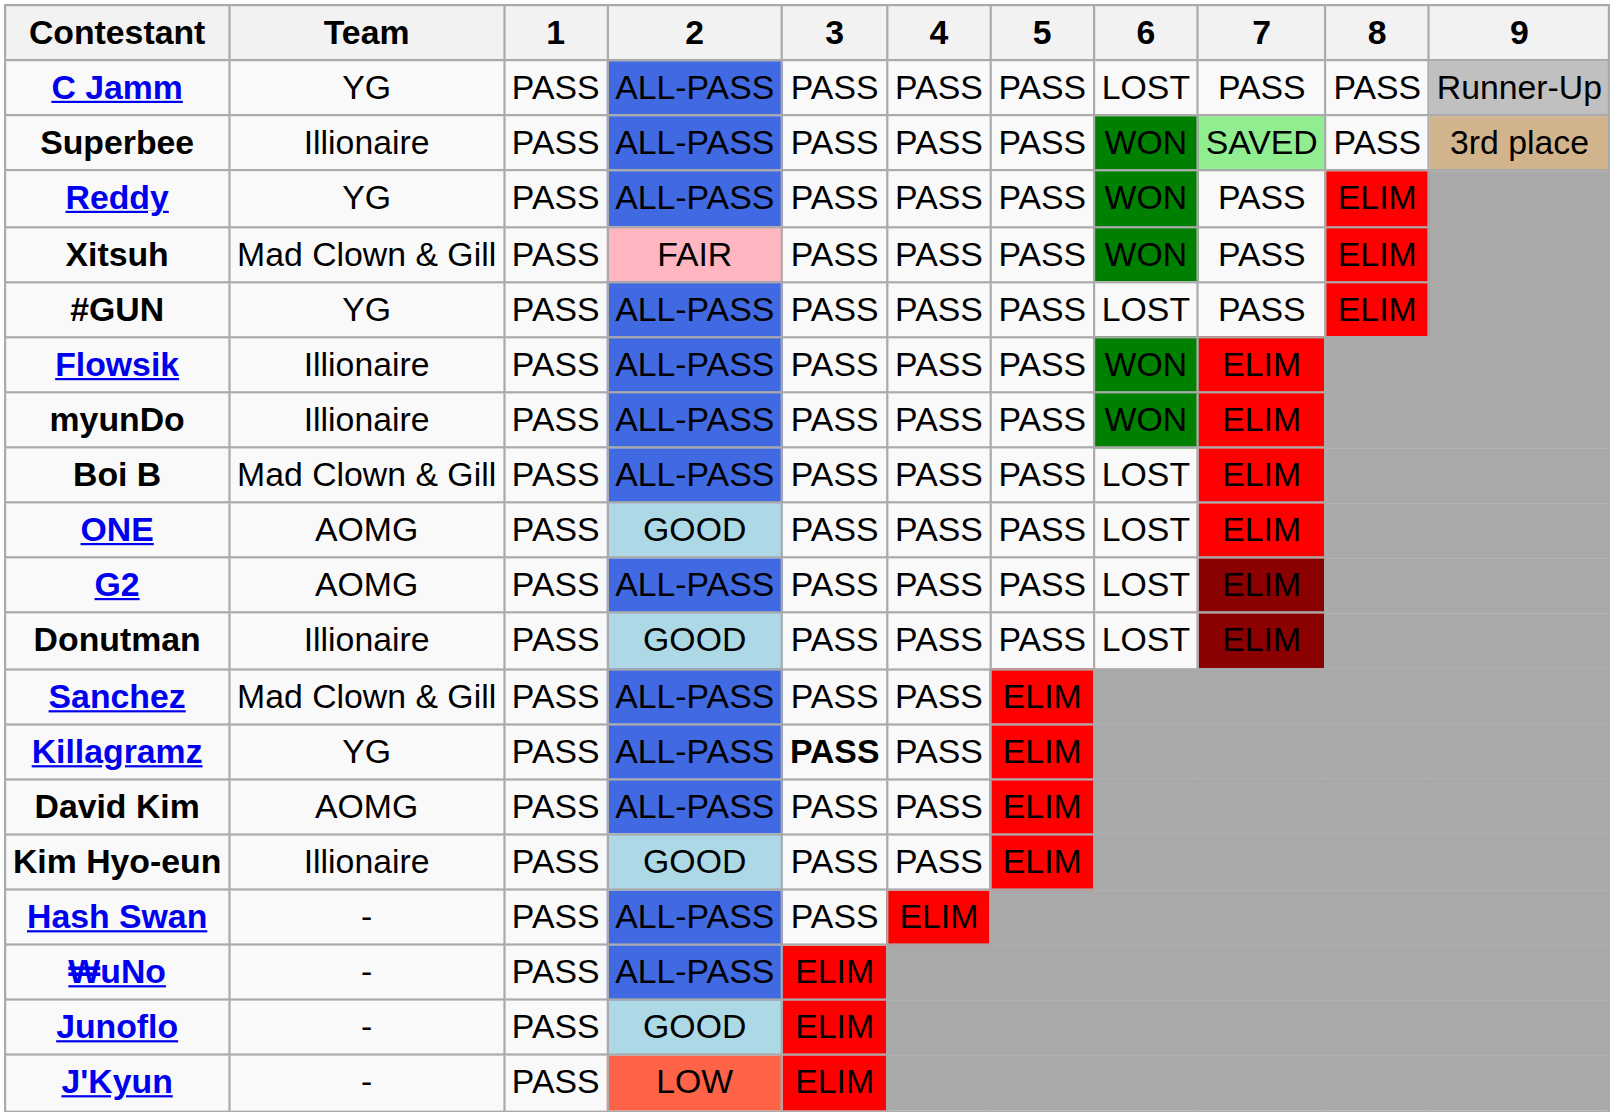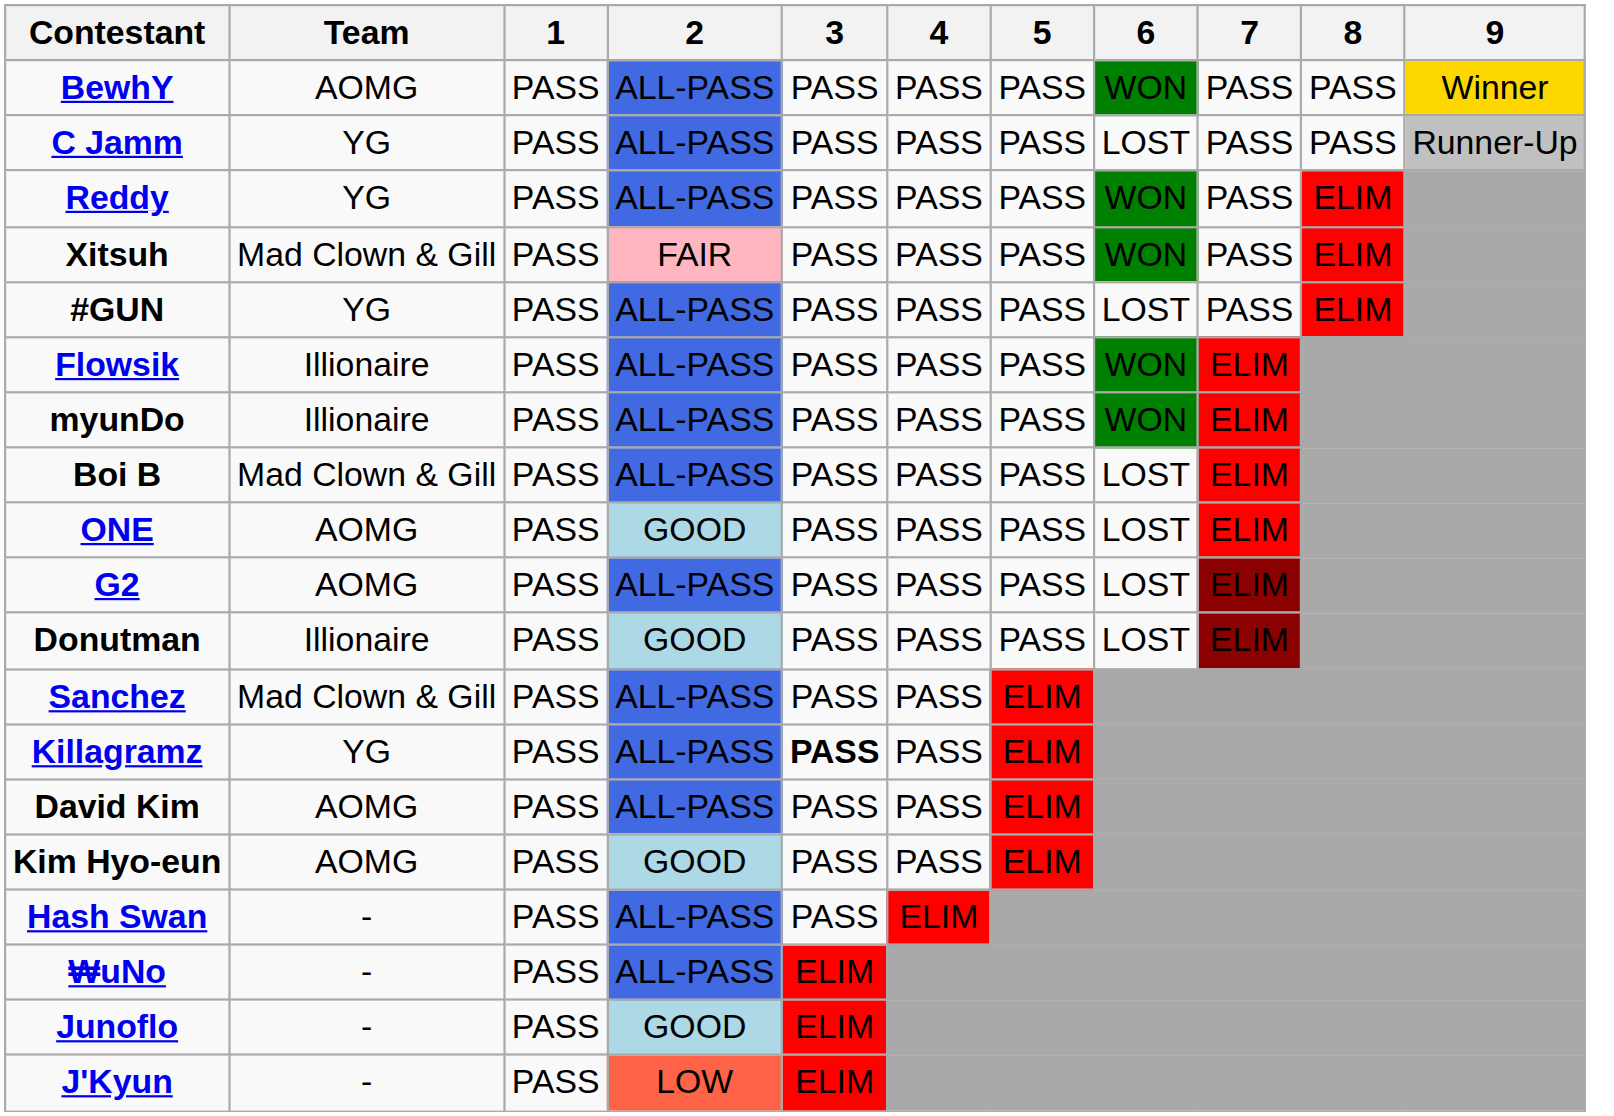+ row: BewhY | AOMG | PASS | ALL-PASS | PASS | PASS | PASS | WON | PASS | PASS | Winner
- row: Superbee | Illionaire | PASS | ALL-PASS | PASS | PASS | PASS | WON | SAVED | PASS | 3rd place
Kim Hyo-eun | Team: Illionaire -> AOMG
